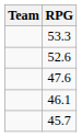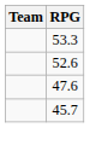- row: 46.1
